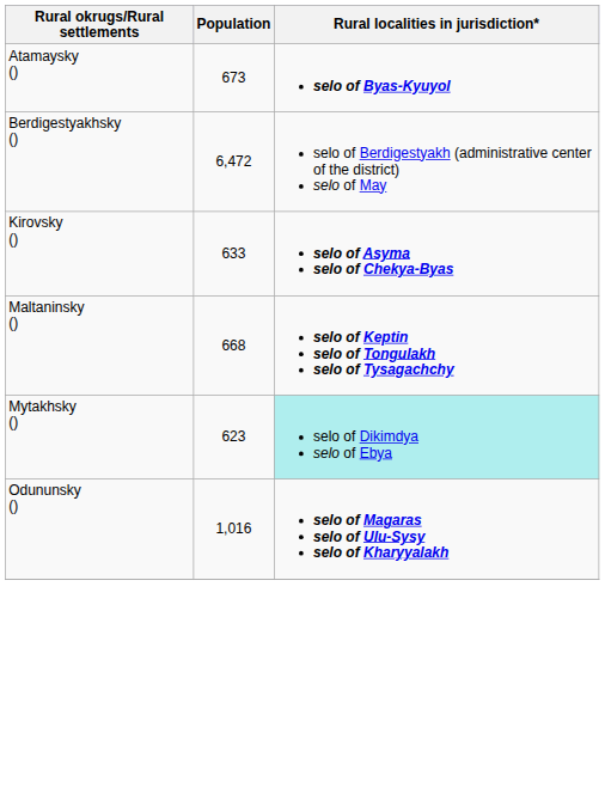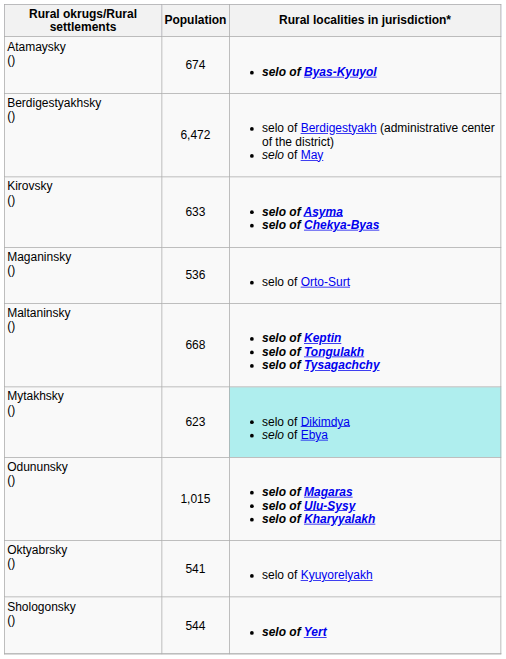Atamaysky () | Population: 673 -> 674
+ row: Maganinsky () | 536 | selo of Orto-Surt
Odununsky () | Population: 1,016 -> 1,015
+ row: Oktyabrsky () | 541 | selo of Kyuyorelyakh
+ row: Shologonsky () | 544 | selo of Yert
